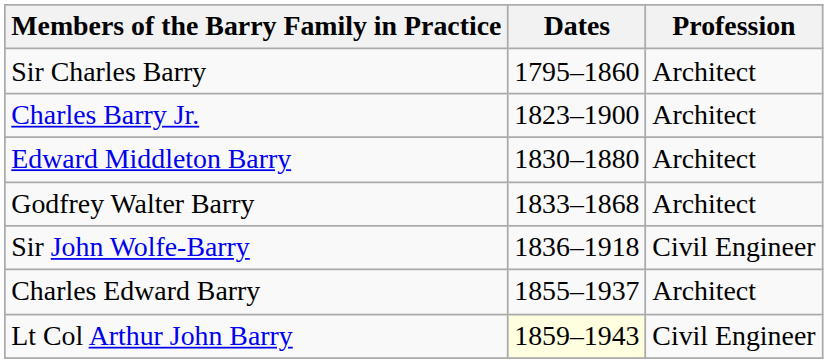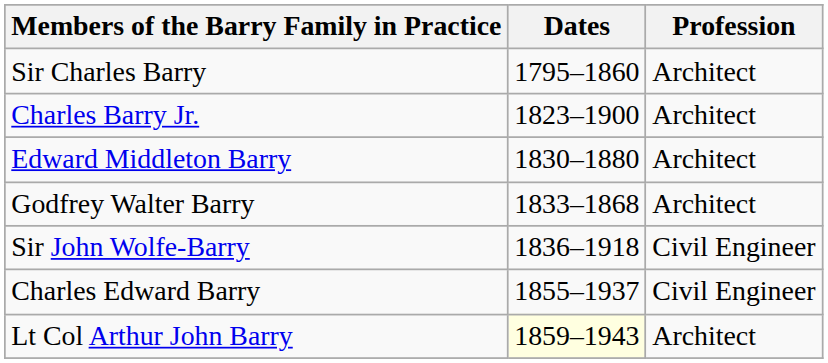Charles Edward Barry | Profession: Architect -> Civil Engineer
Lt Col Arthur John Barry | Profession: Civil Engineer -> Architect
